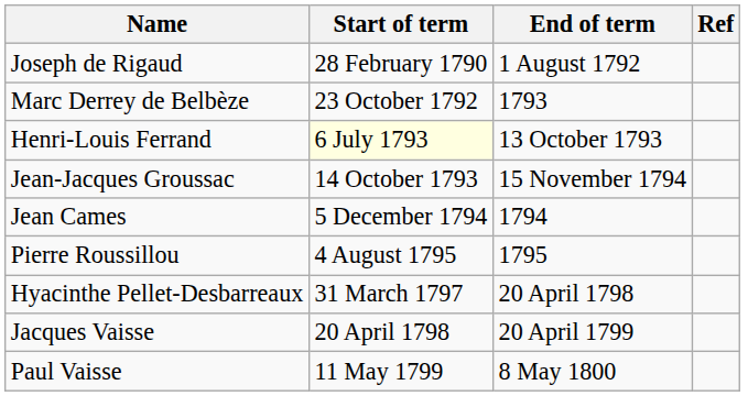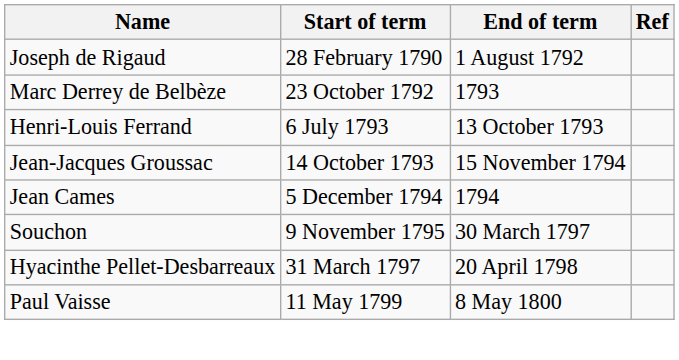Henri-Louis Ferrand | Start of term: lightyellow background -> no background
- row: Pierre Roussillou | 4 August 1795 | 1795
+ row: Souchon | 9 November 1795 | 30 March 1797
- row: Jacques Vaisse | 20 April 1798 | 20 April 1799
